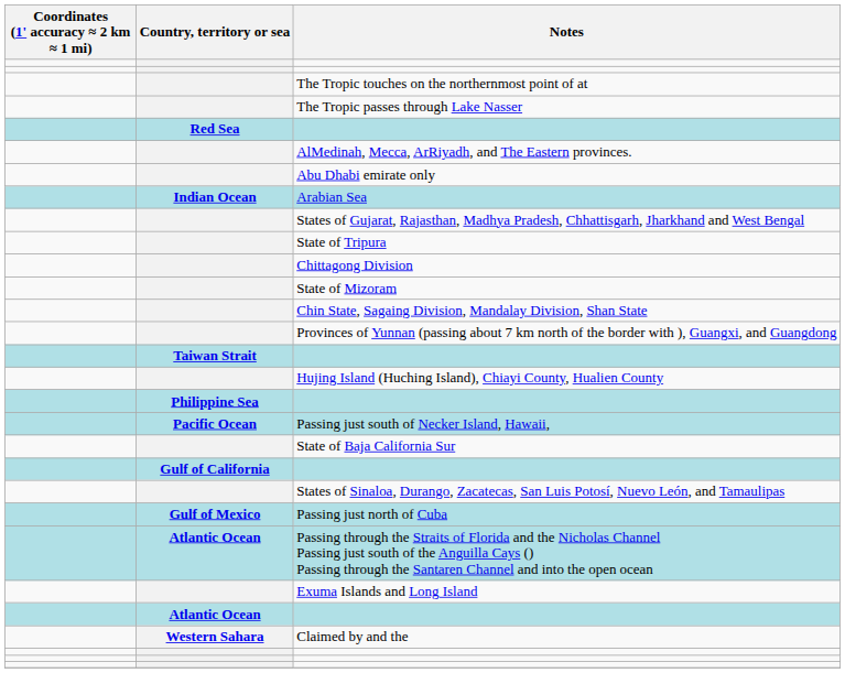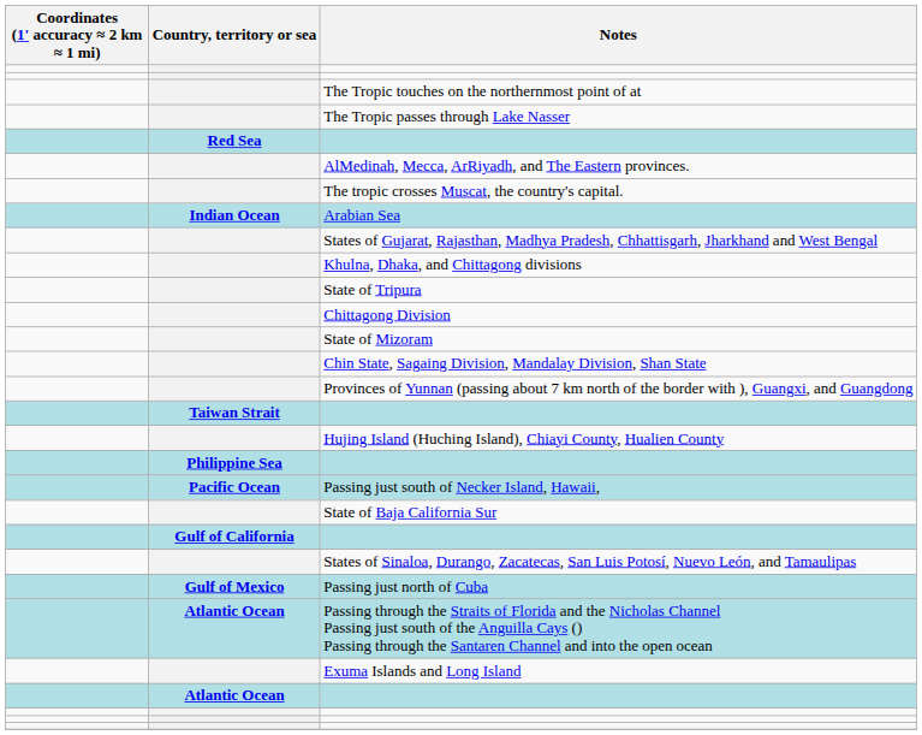- row: Abu Dhabi emirate only
+ row: The tropic crosses Muscat, the country's capital.
+ row: Khulna, Dhaka, and Chittagong divisions
- row: Western Sahara | Claimed by and the
